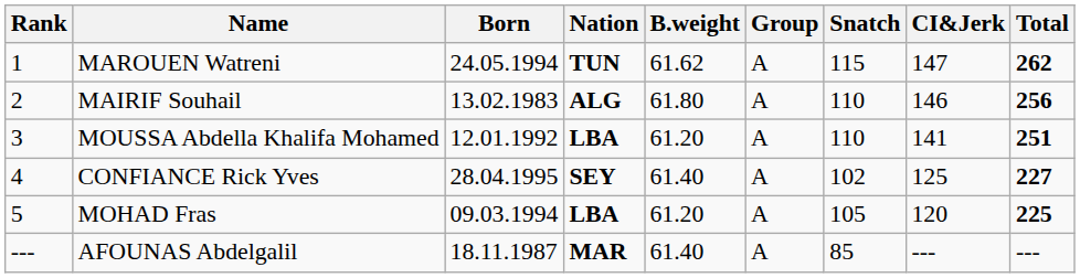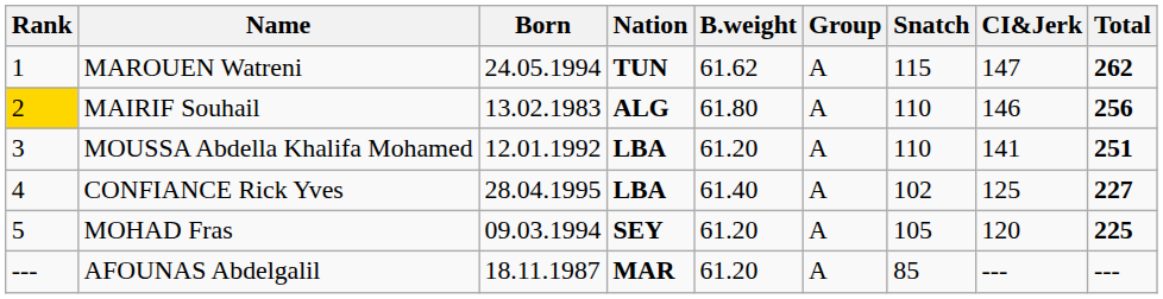MAIRIF Souhail | Rank: no background -> gold background
CONFIANCE Rick Yves | Nation: SEY -> LBA
MOHAD Fras | Nation: LBA -> SEY
AFOUNAS Abdelgalil | B.weight: 61.40 -> 61.20
